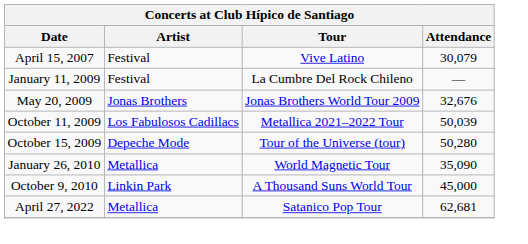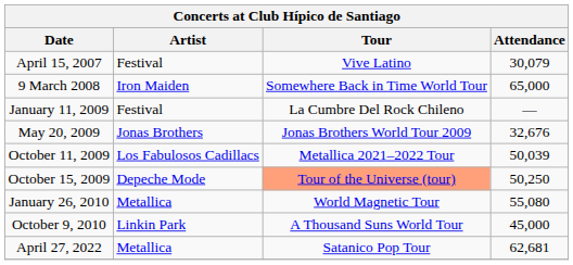+ row: 9 March 2008 | Iron Maiden | Somewhere Back in Time World Tour | 65,000
October 15, 2009 | Tour: no background -> lightsalmon background
October 15, 2009 | Attendance: 50,280 -> 50,250
January 26, 2010 | Attendance: 35,090 -> 55,080
